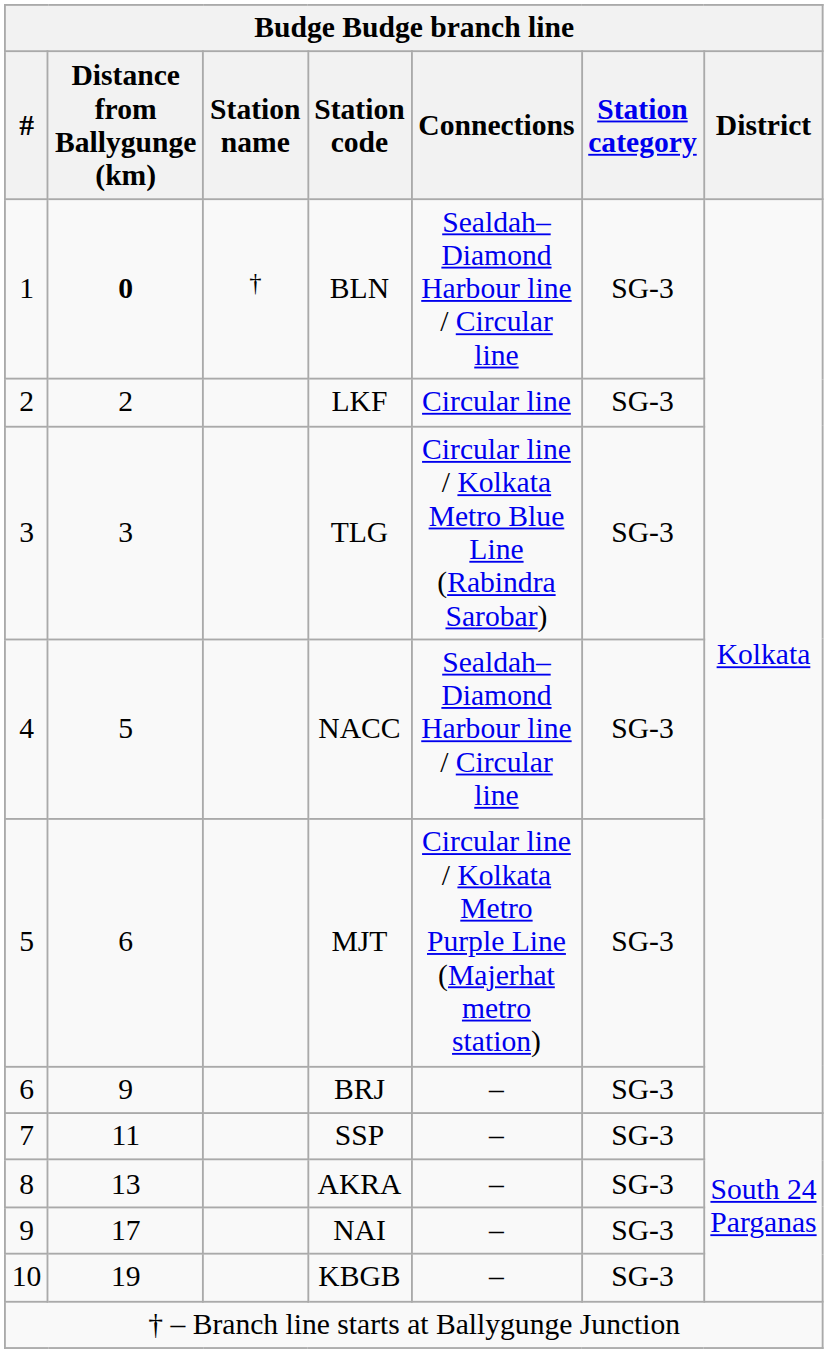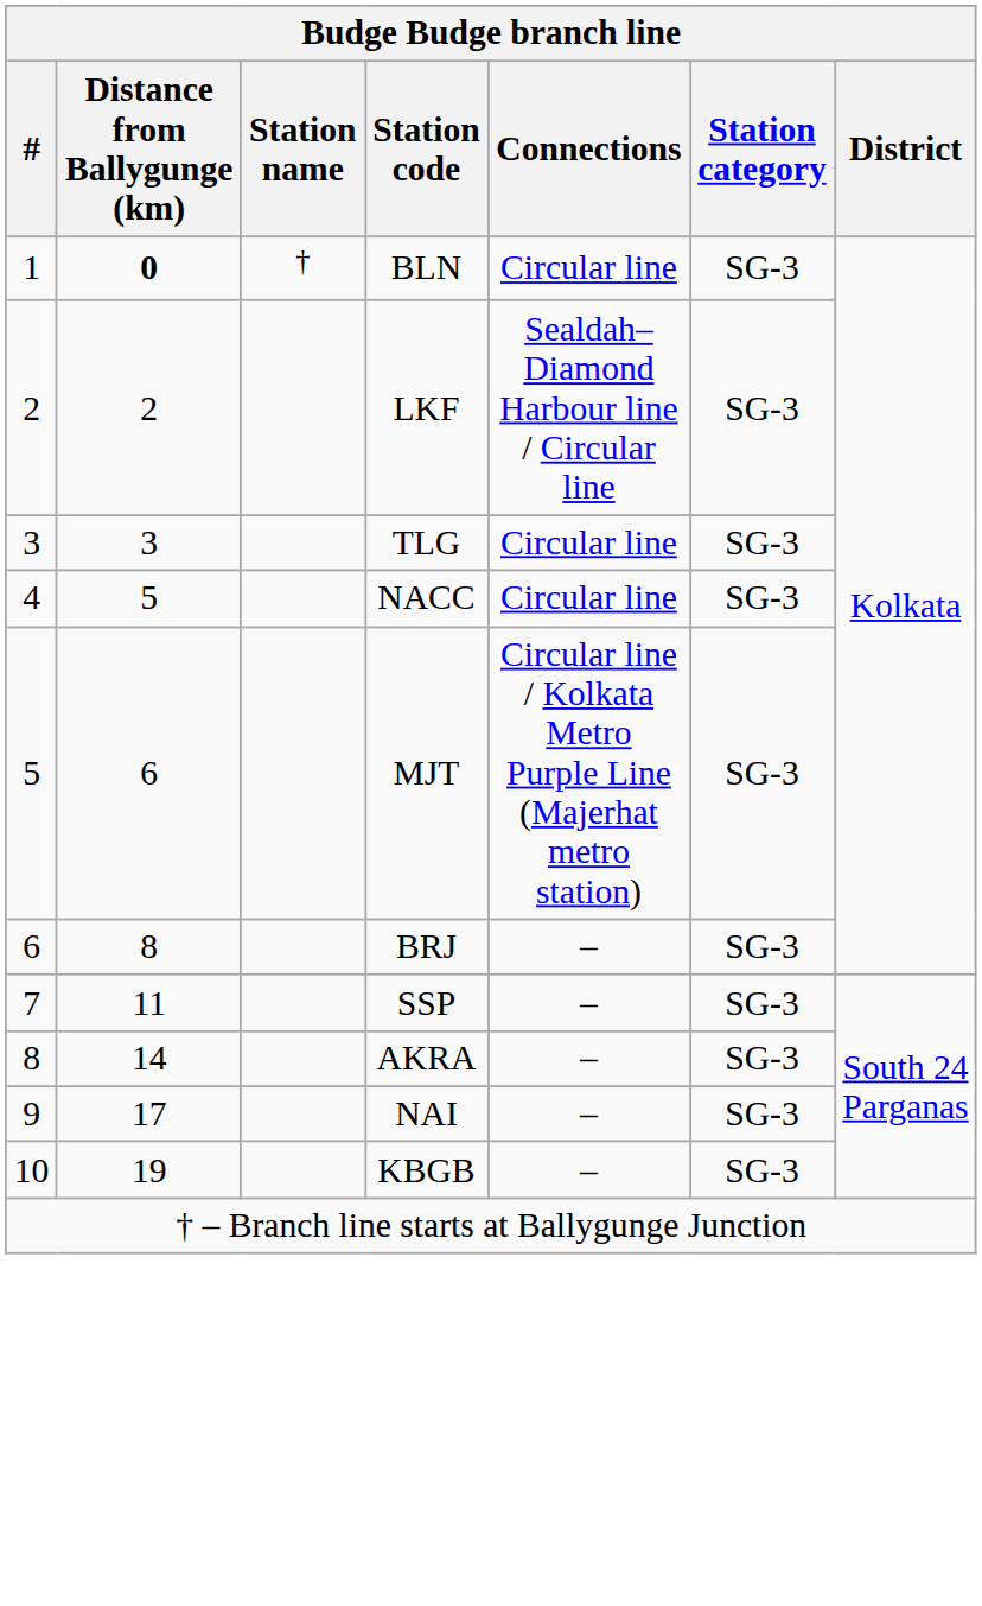BLN | Connections: Sealdah–Diamond Harbour line / Circular line -> Circular line
LKF | Connections: Circular line -> Sealdah–Diamond Harbour line / Circular line
TLG | Connections: Circular line / Kolkata Metro Blue Line (Rabindra Sarobar) -> Circular line
NACC | Connections: Sealdah–Diamond Harbour line / Circular line -> Circular line
BRJ | Distance from Ballygunge (km): 9 -> 8
AKRA | Distance from Ballygunge (km): 13 -> 14
